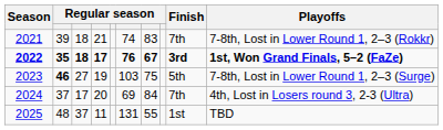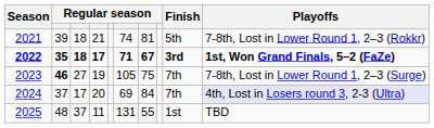2021 | column 7: 83 -> 81
2021 | Finish: 7th -> 5th
2022 | column 6: 76 -> 71
2023 | column 6: 103 -> 105
2023 | Finish: 5th -> 7th
2024 | Playoffs: no background -> lavender background
